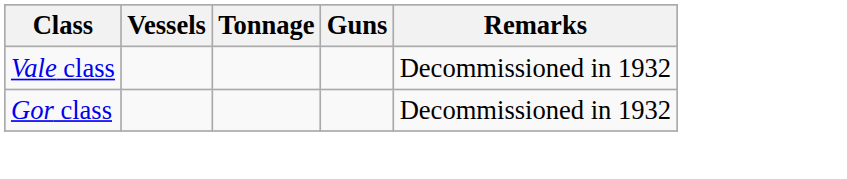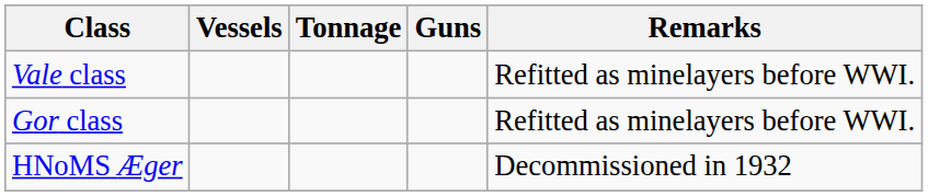Vale class | Remarks: Decommissioned in 1932 -> Refitted as minelayers before WWI.
Gor class | Remarks: Decommissioned in 1932 -> Refitted as minelayers before WWI.
+ row: HNoMS Æger | Decommissioned in 1932
